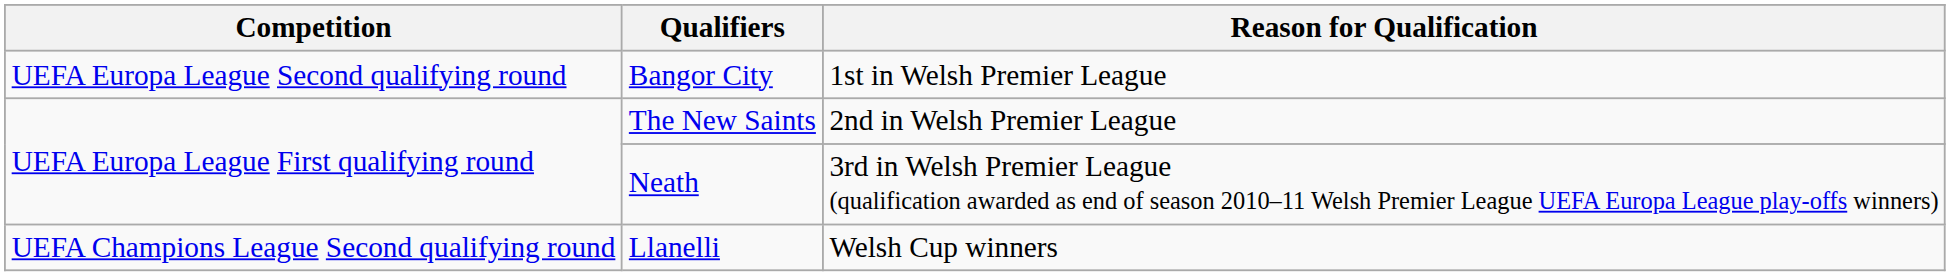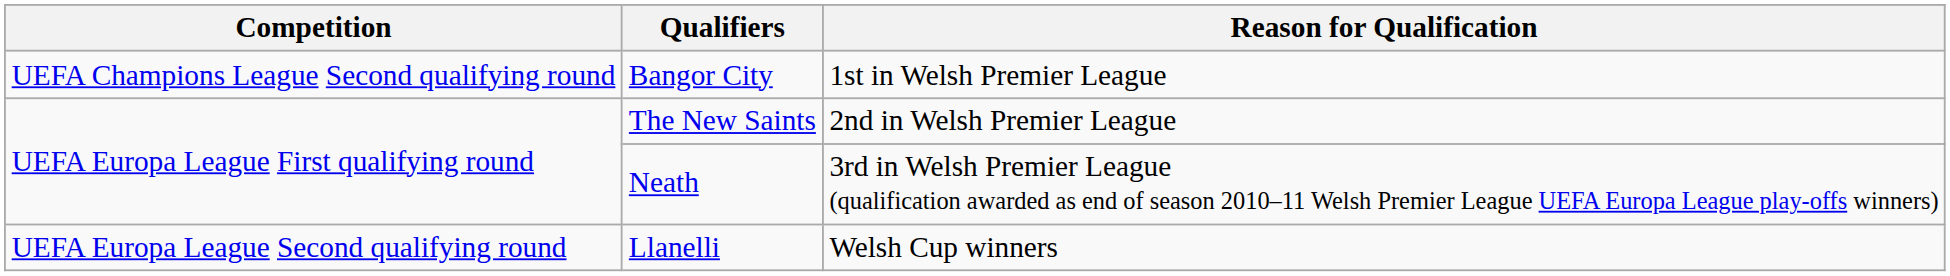Bangor City | Competition: UEFA Europa League Second qualifying round -> UEFA Champions League Second qualifying round
Llanelli | Competition: UEFA Champions League Second qualifying round -> UEFA Europa League Second qualifying round
